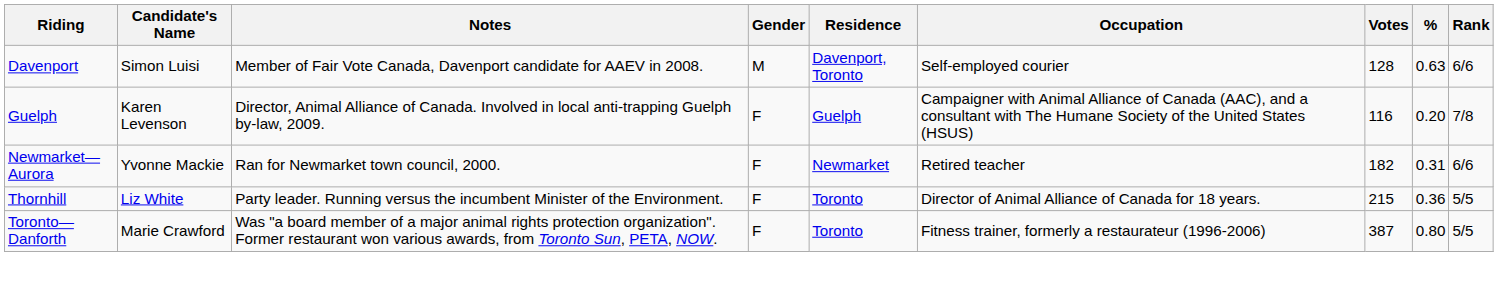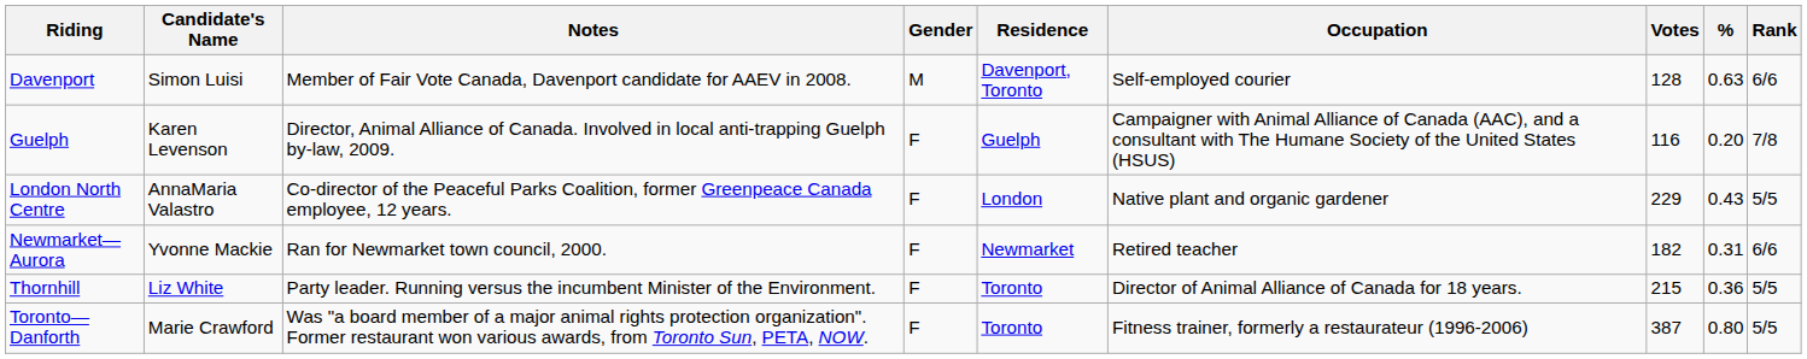+ row: London North Centre | AnnaMaria Valastro | Co-director of the Peaceful Parks Coalition, former Greenpeace Canada employee, 12 years. | F | London | Native plant and organic gardener | 229 | 0.43 | 5/5
